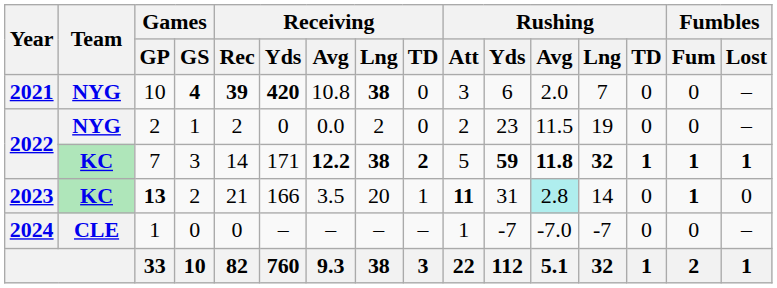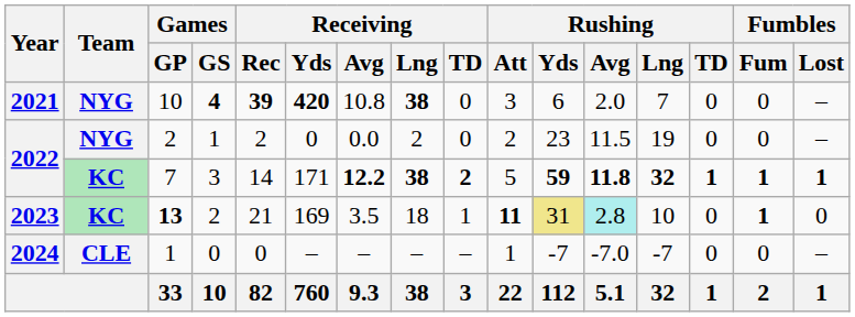13 | Receiving / Yds: 166 -> 169
13 | Receiving / Lng: 20 -> 18
13 | Rushing / Yds: no background -> khaki background
13 | Rushing / Lng: 14 -> 10
